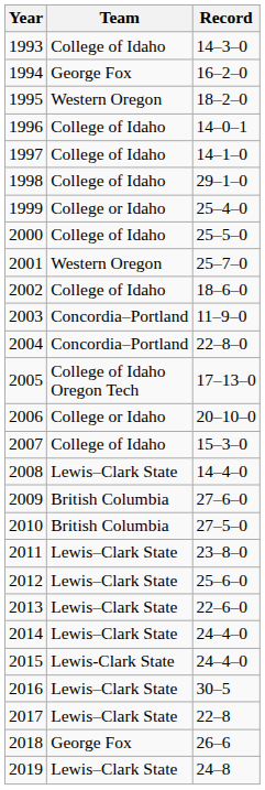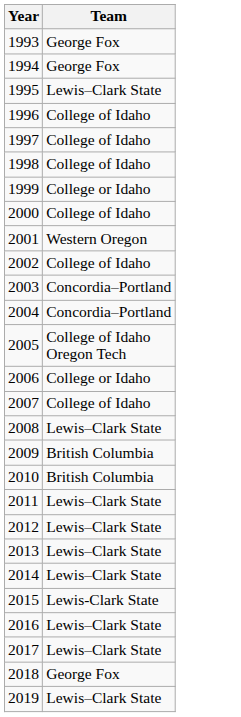- column: Record | 14–3–0 | 16–2–0 | 18–2–0 | 14–0–1 | 14–1–0 | 29–1–0 | 25–4–0 | 25–5–0 | 25–7–0 | 18–6–0 | 11–9–0 | 22–8–0 | 17–13–0 | 20–10–0 | 15–3–0 | 14–4–0 | 27–6–0 | 27–5–0 | 23–8–0 | 25–6–0 | 22–6–0 | 24–4–0 | 24–4–0 | 30–5 | 22–8 | 26–6 | 24–8
1993 | Team: College of Idaho -> George Fox
1995 | Team: Western Oregon -> Lewis–Clark State
